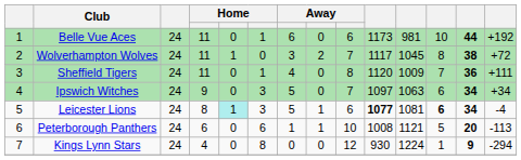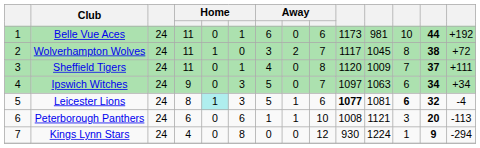Sheffield Tigers | column 13: 36 -> 37
Leicester Lions | column 13: 34 -> 32
Peterborough Panthers | column 12: 5 -> 3
